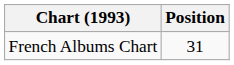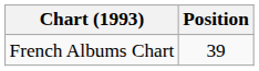French Albums Chart | Position: 31 -> 39
